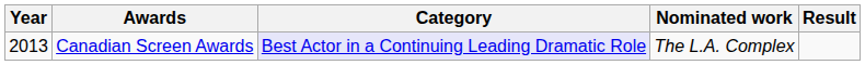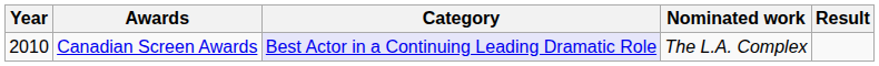Canadian Screen Awards | Year: 2013 -> 2010
